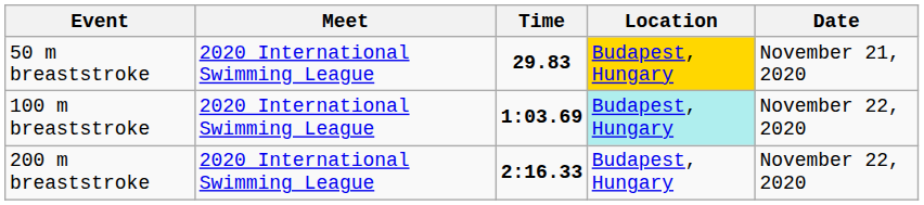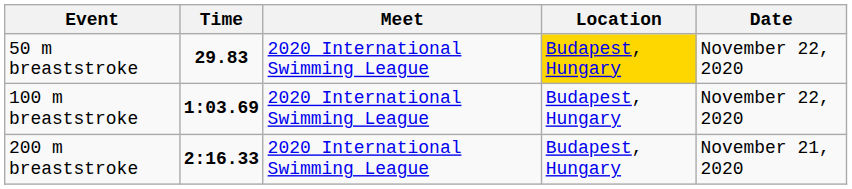columns swapped: Time <-> Meet
50 m breaststroke | Date: November 21, 2020 -> November 22, 2020
100 m breaststroke | Location: paleturquoise background -> no background
200 m breaststroke | Date: November 22, 2020 -> November 21, 2020
